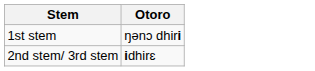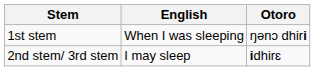+ column: English | When I was sleeping | I may sleep
